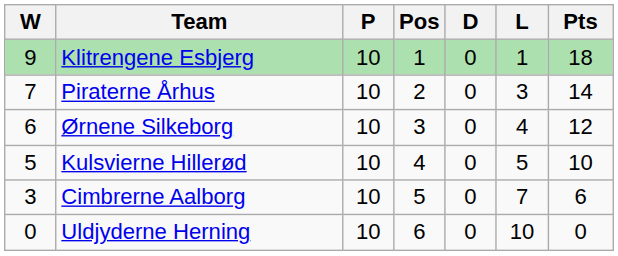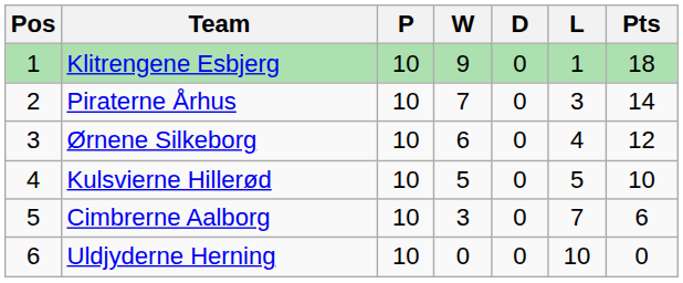columns swapped: Pos <-> W
